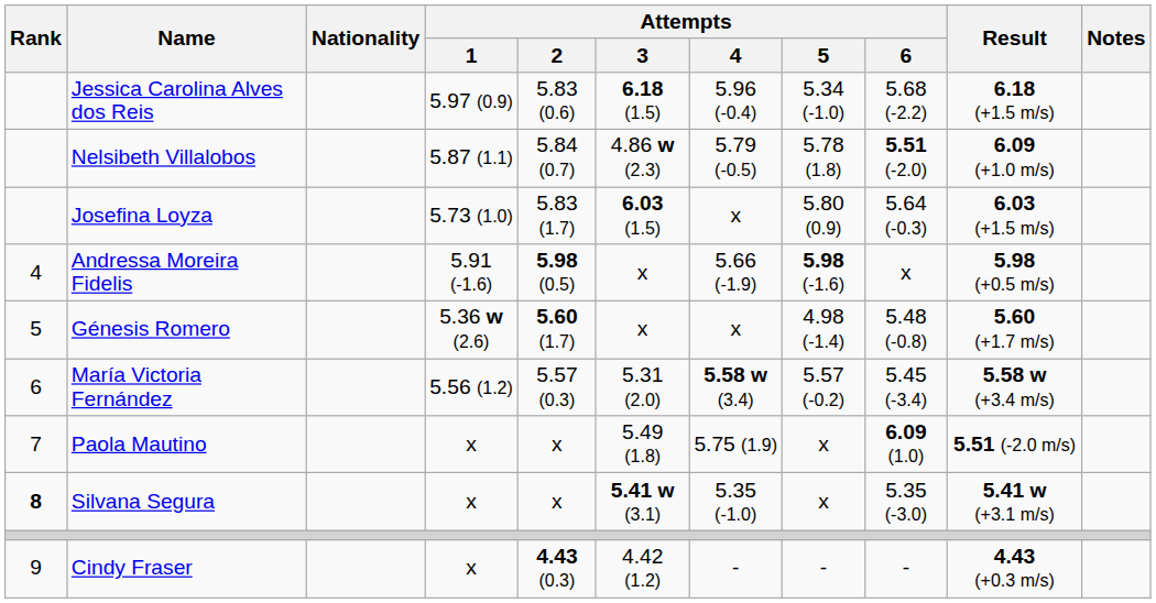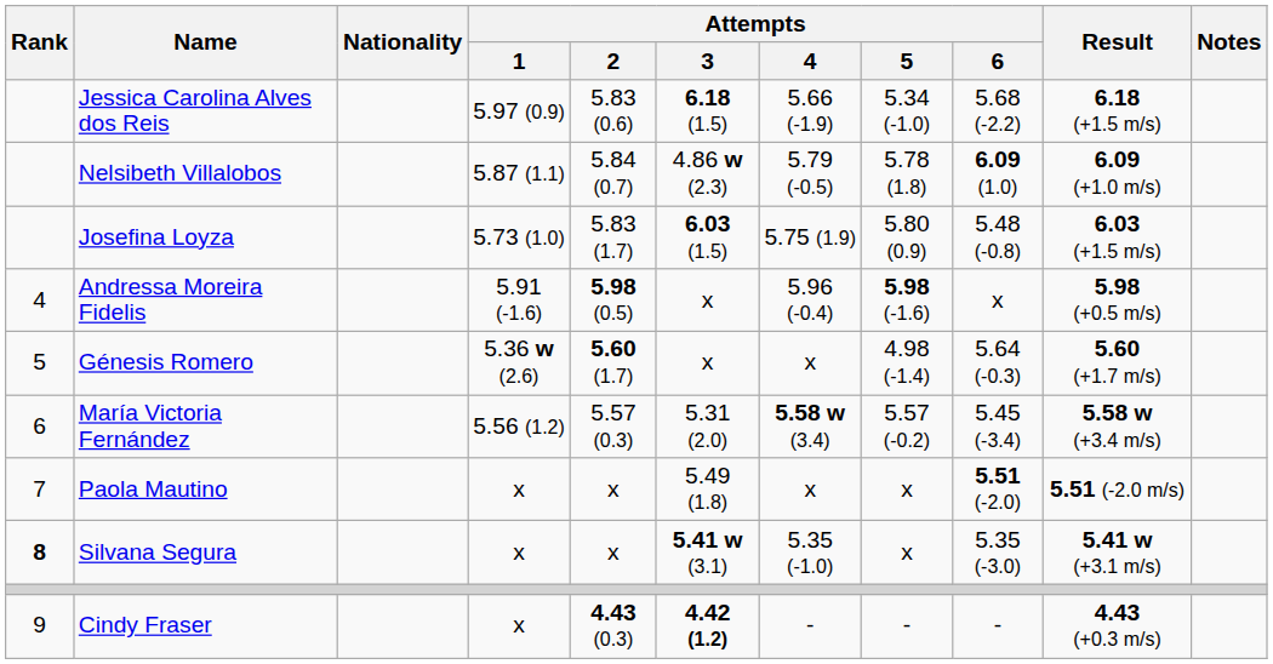Jessica Carolina Alves dos Reis | Attempts / 4: 5.96 (-0.4) -> 5.66 (-1.9)
Nelsibeth Villalobos | Attempts / 6: 5.51 (-2.0) -> 6.09 (1.0)
Josefina Loyza | Attempts / 4: x -> 5.75 (1.9)
Josefina Loyza | Attempts / 6: 5.64 (-0.3) -> 5.48 (-0.8)
Andressa Moreira Fidelis | Attempts / 4: 5.66 (-1.9) -> 5.96 (-0.4)
Génesis Romero | Attempts / 6: 5.48 (-0.8) -> 5.64 (-0.3)
Paola Mautino | Attempts / 4: 5.75 (1.9) -> x
Paola Mautino | Attempts / 6: 6.09 (1.0) -> 5.51 (-2.0)
Cindy Fraser | Attempts / 3: normal -> bold
